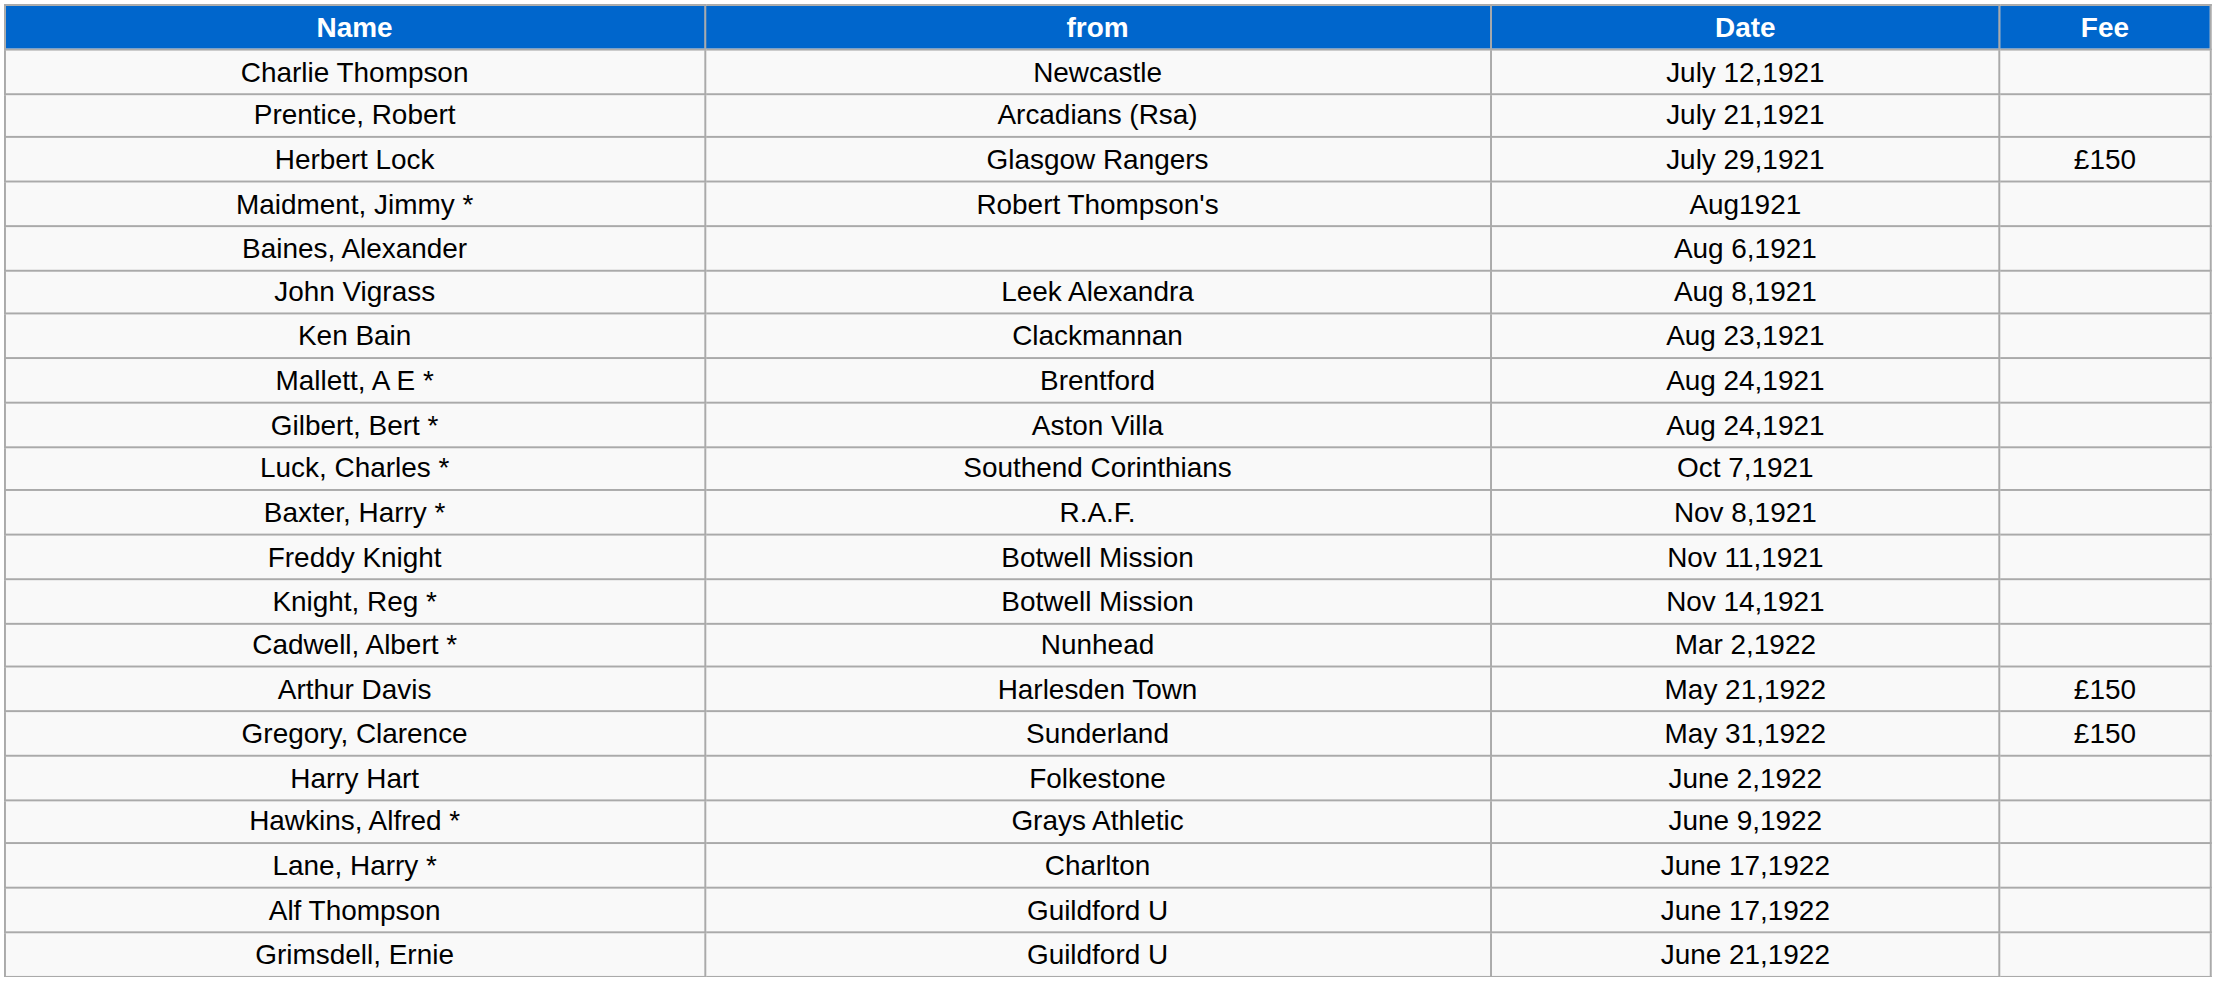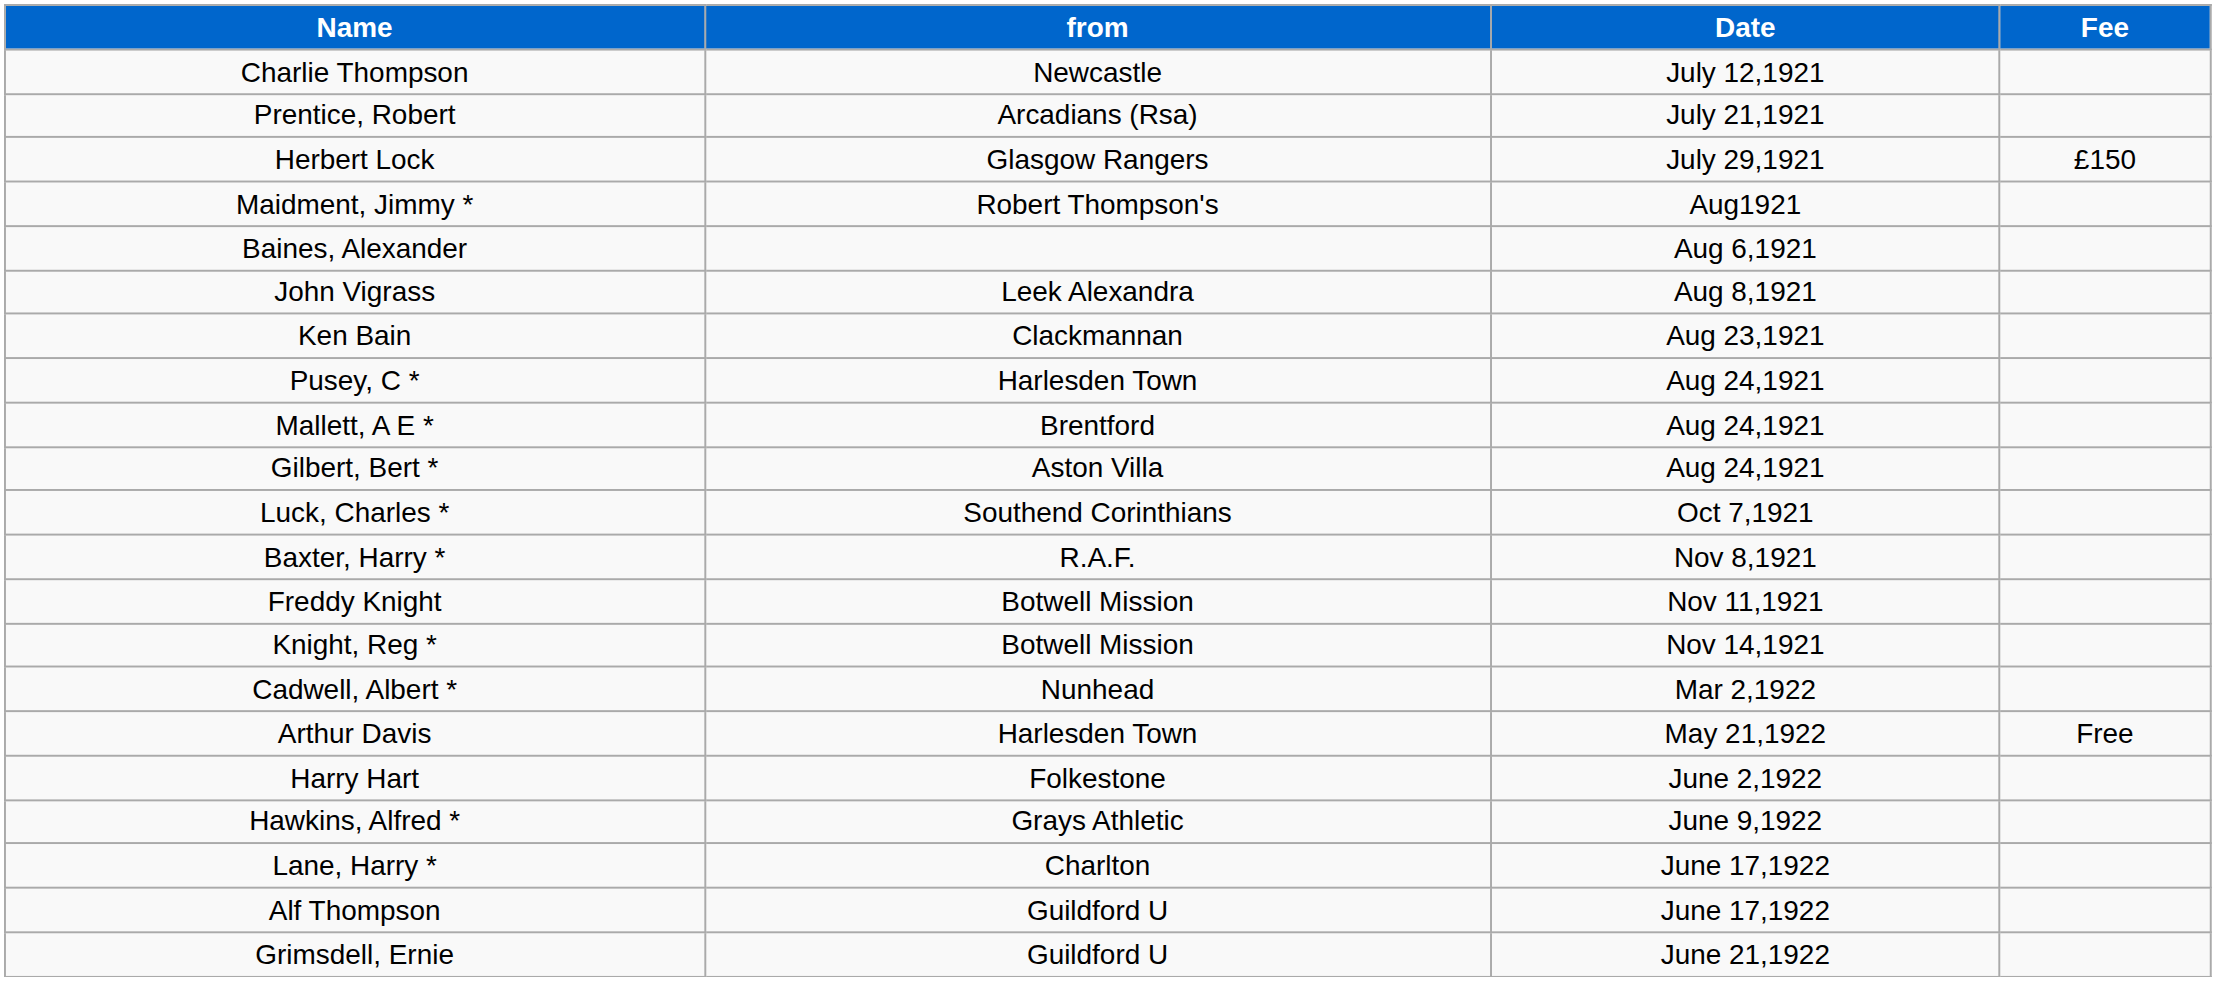+ row: Pusey, C * | Harlesden Town | Aug 24,1921
Arthur Davis | Fee: £150 -> Free
- row: Gregory, Clarence | Sunderland | May 31,1922 | £150
